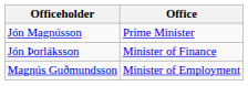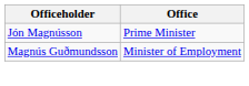- row: Jón Þorláksson | Minister of Finance
